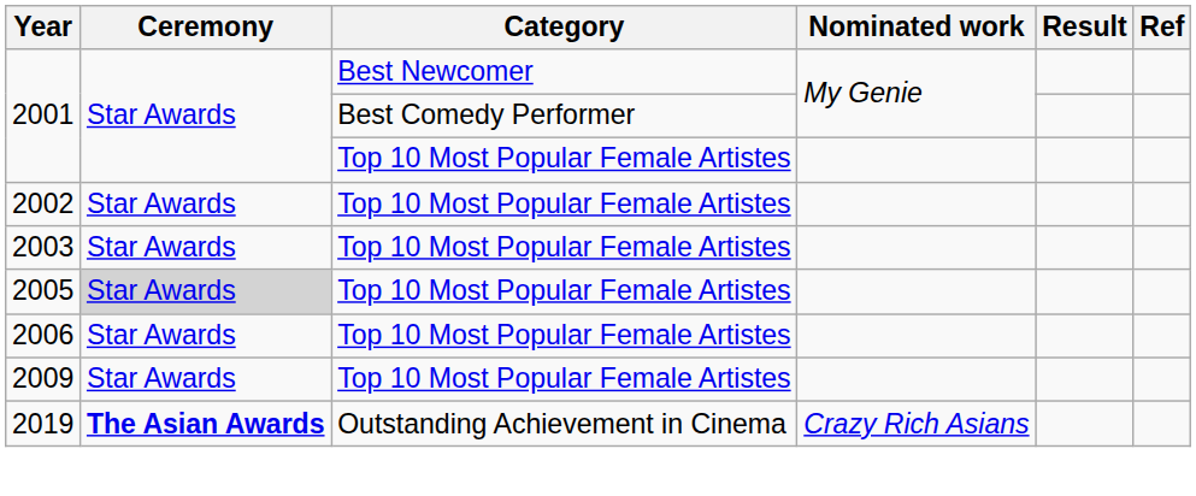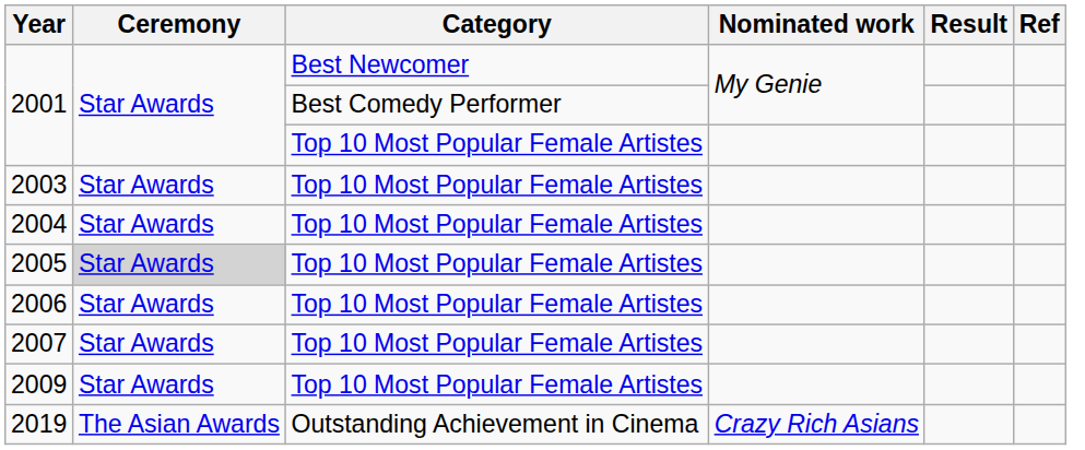- row: 2002 | Star Awards | Top 10 Most Popular Female Artistes
+ row: 2004 | Star Awards | Top 10 Most Popular Female Artistes
+ row: 2007 | Star Awards | Top 10 Most Popular Female Artistes
2019 | Ceremony: bold -> normal
